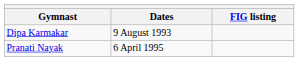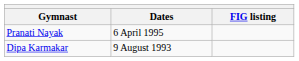rows swapped: Dipa Karmakar <-> Pranati Nayak
